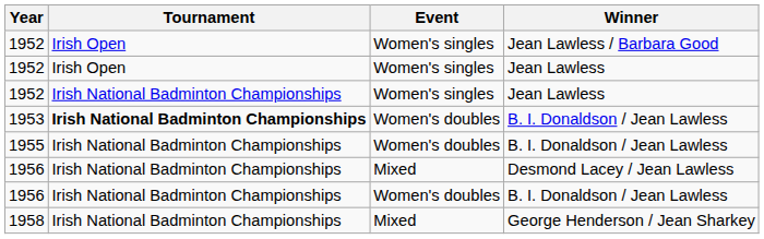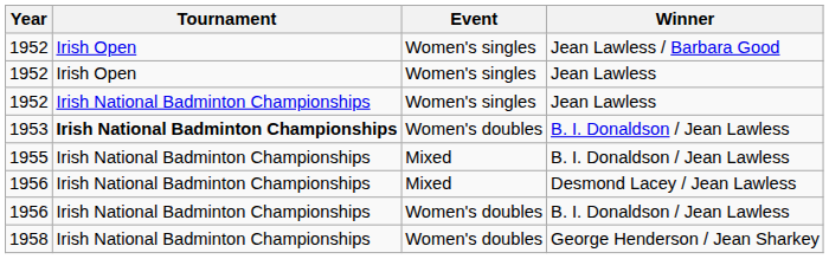1955 | Event: Women's doubles -> Mixed
1958 | Event: Mixed -> Women's doubles
